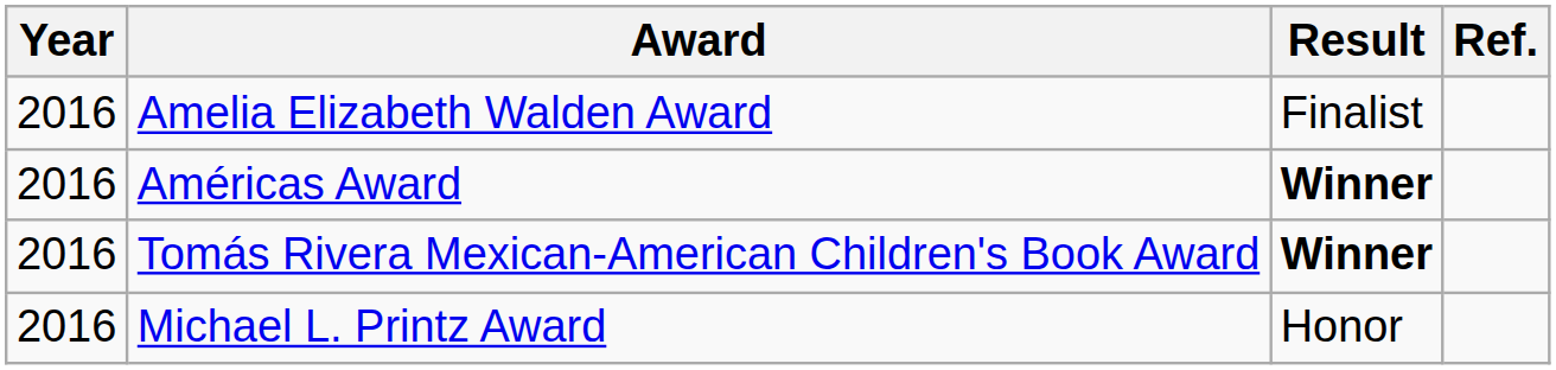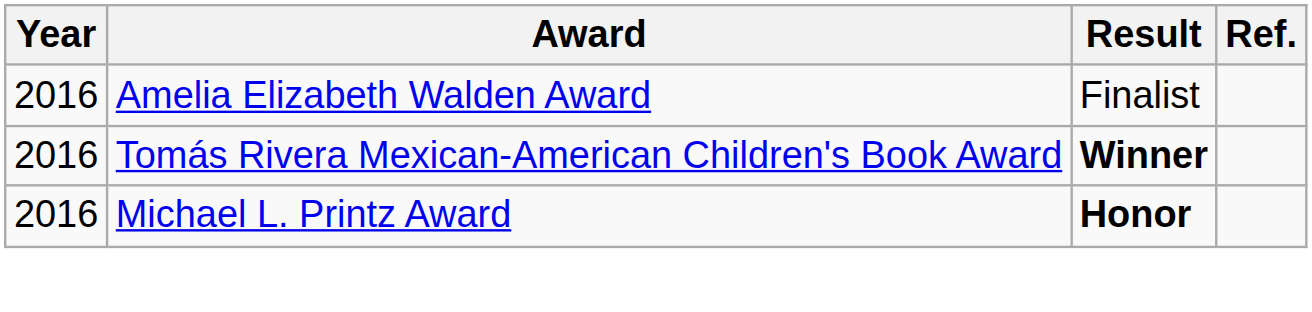- row: 2016 | Américas Award | Winner
Michael L. Printz Award | Result: normal -> bold
